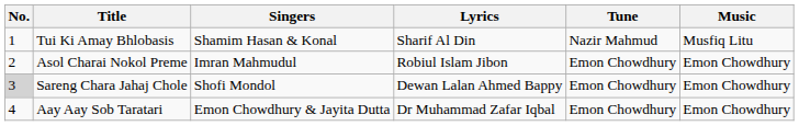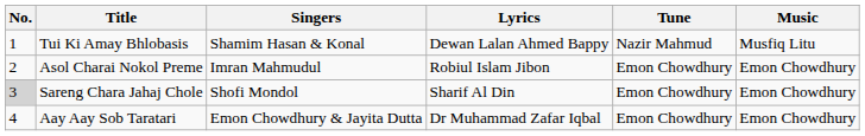Tui Ki Amay Bhlobasis | Lyrics: Sharif Al Din -> Dewan Lalan Ahmed Bappy
Sareng Chara Jahaj Chole | Lyrics: Dewan Lalan Ahmed Bappy -> Sharif Al Din
